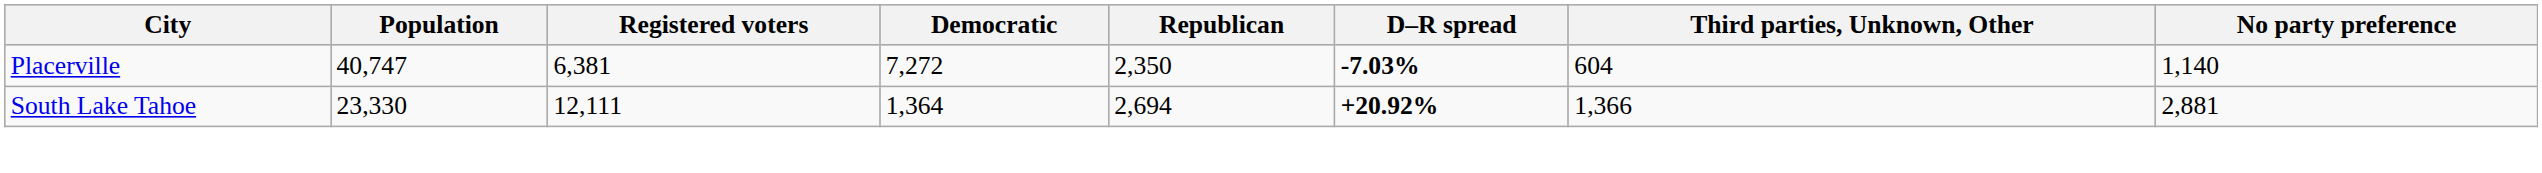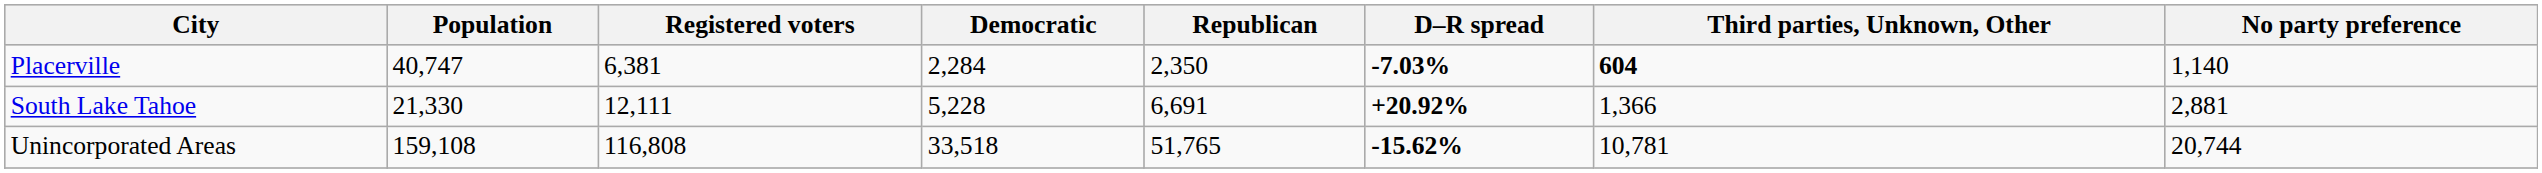Placerville | Democratic: 7,272 -> 2,284
Placerville | Third parties, Unknown, Other: normal -> bold
South Lake Tahoe | Population: 23,330 -> 21,330
South Lake Tahoe | Democratic: 1,364 -> 5,228
South Lake Tahoe | Republican: 2,694 -> 6,691
+ row: Unincorporated Areas | 159,108 | 116,808 | 33,518 | 51,765 | -15.62% | 10,781 | 20,744
